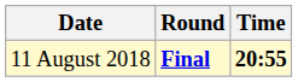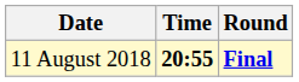columns swapped: Time <-> Round
